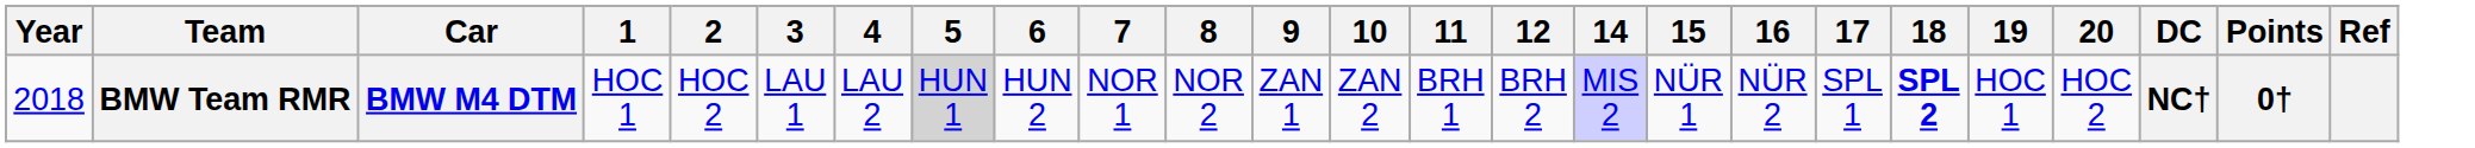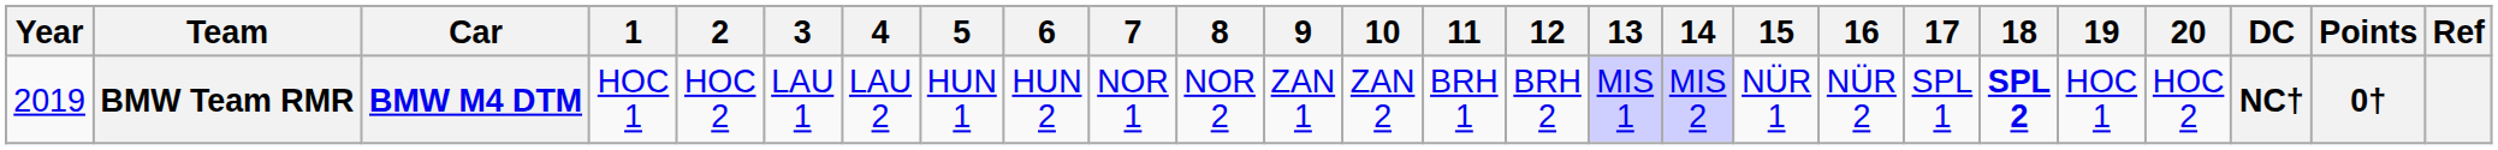+ column: 13 | MIS 1
BMW Team RMR | Year: 2018 -> 2019
BMW Team RMR | 5: lightgrey background -> no background
